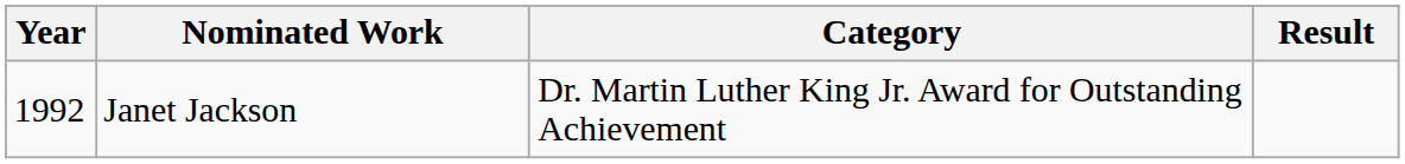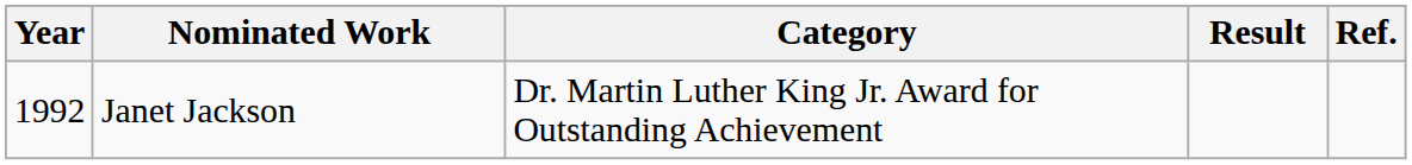+ column: Ref.
